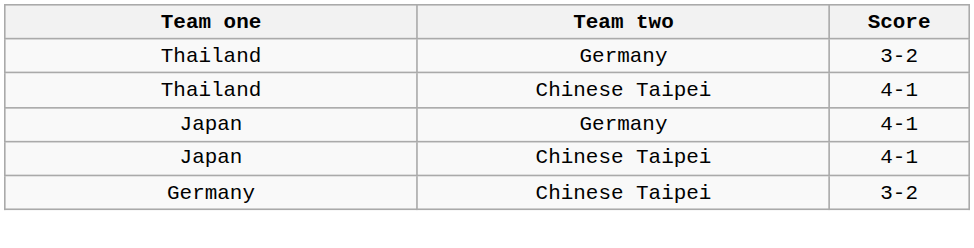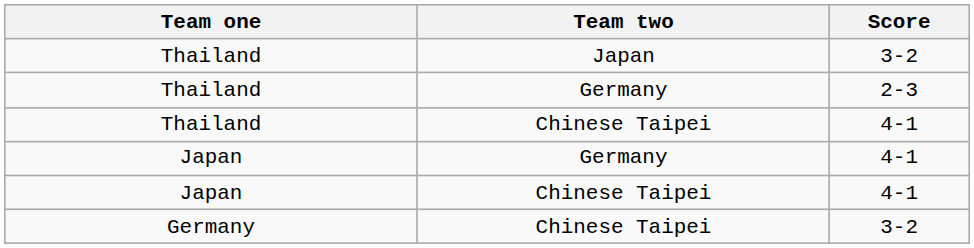+ row: Thailand | Japan | 3-2
Thailand / Germany | Score: 3-2 -> 2-3
